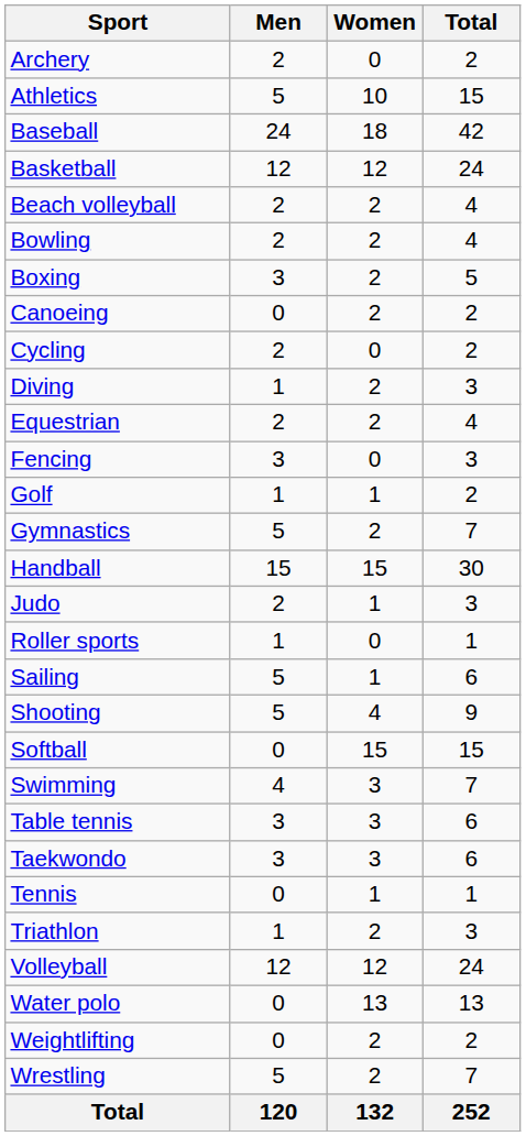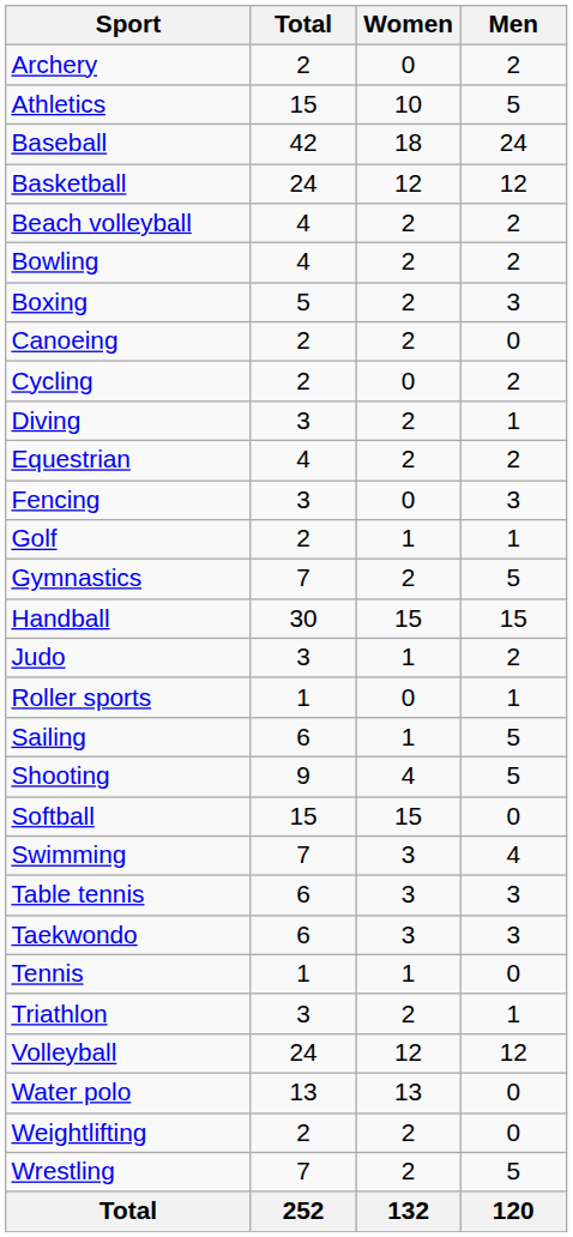columns swapped: Men <-> Total
